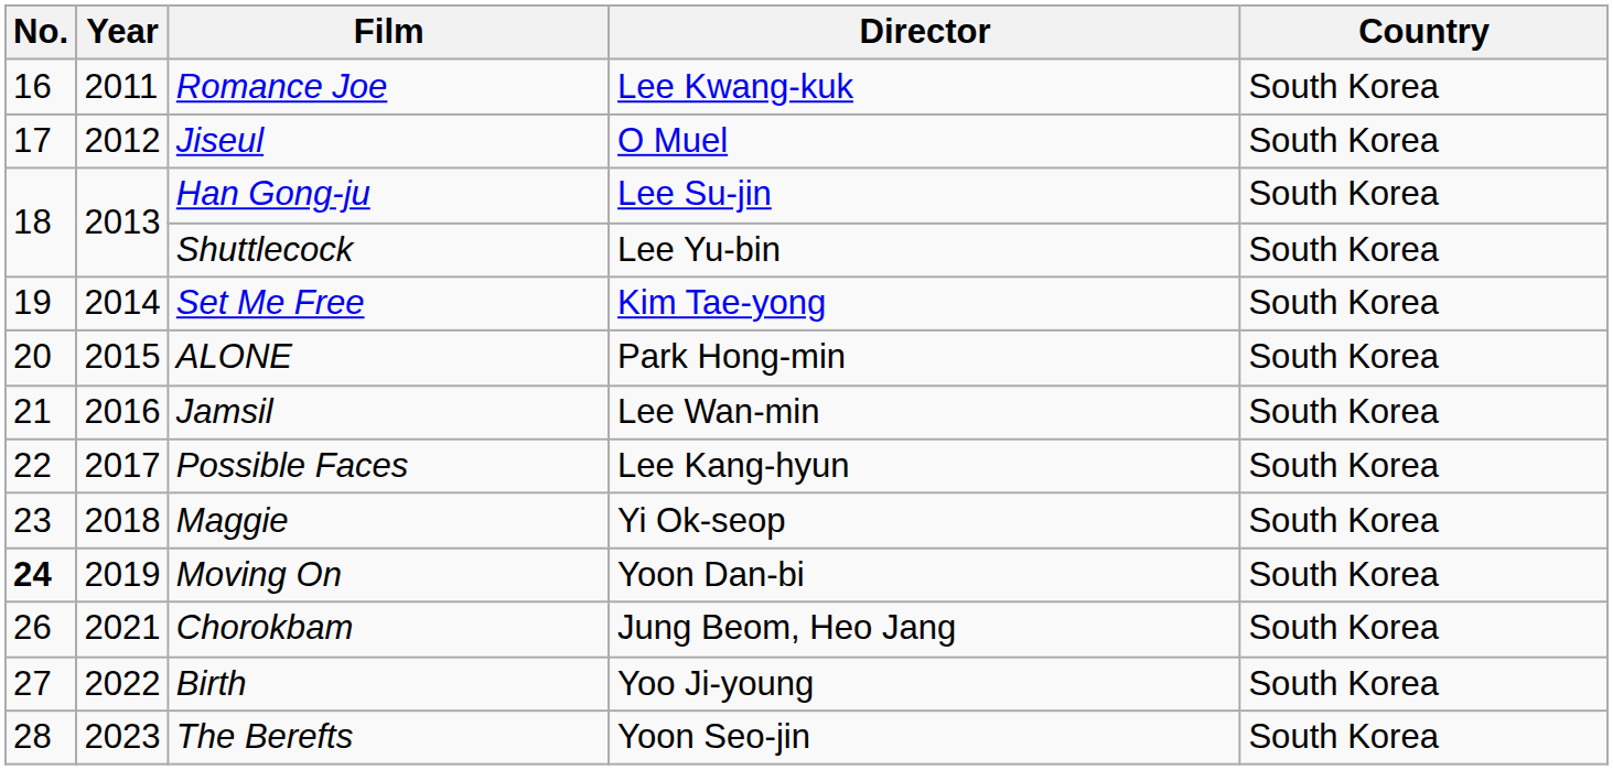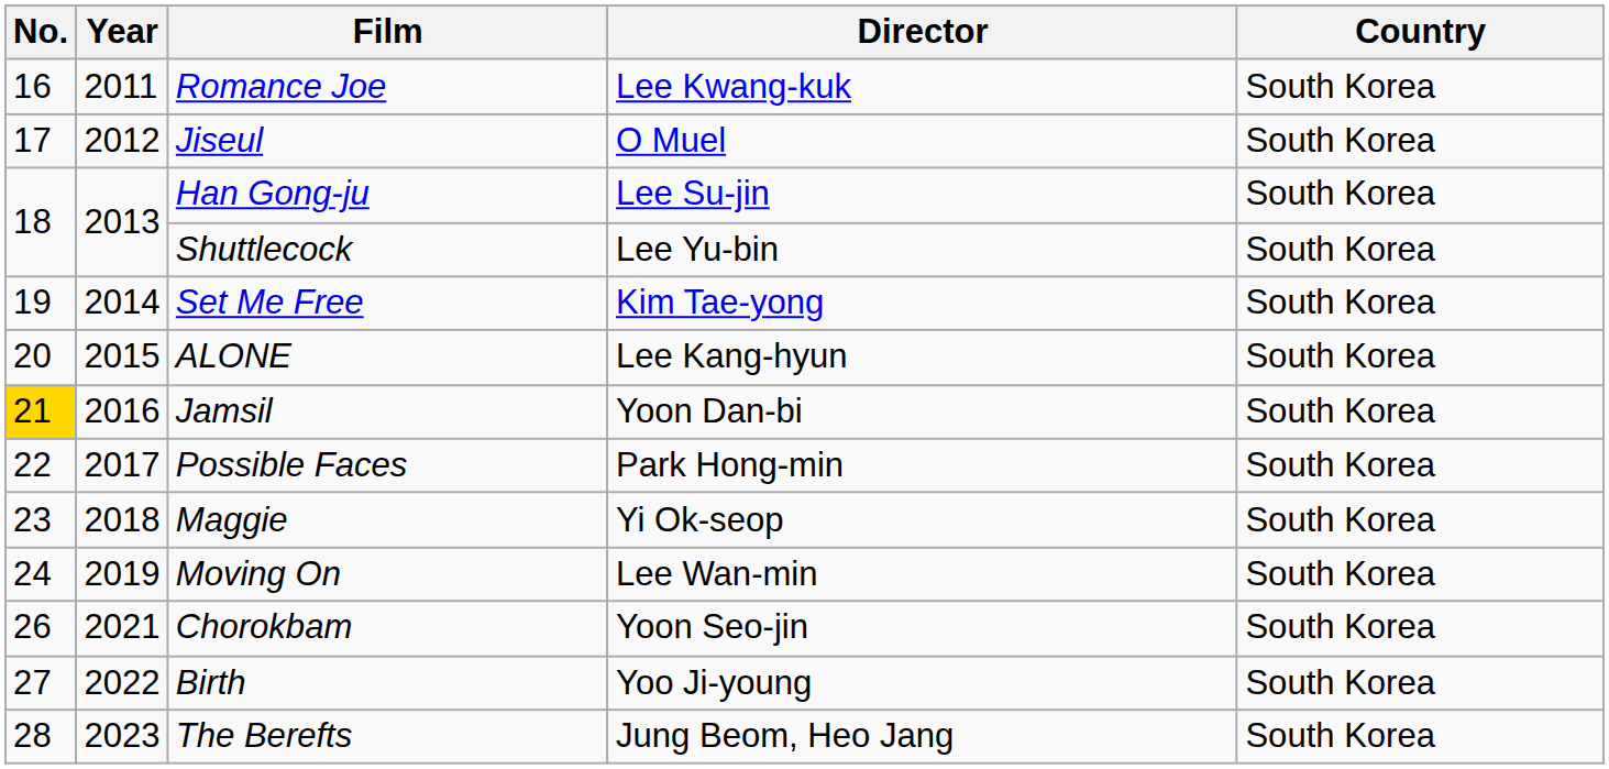ALONE | Director: Park Hong-min -> Lee Kang-hyun
Jamsil | No.: no background -> gold background
Jamsil | Director: Lee Wan-min -> Yoon Dan-bi
Possible Faces | Director: Lee Kang-hyun -> Park Hong-min
Moving On | No.: bold -> normal
Moving On | Director: Yoon Dan-bi -> Lee Wan-min
Chorokbam | Director: Jung Beom, Heo Jang -> Yoon Seo-jin
The Berefts | Director: Yoon Seo-jin -> Jung Beom, Heo Jang
